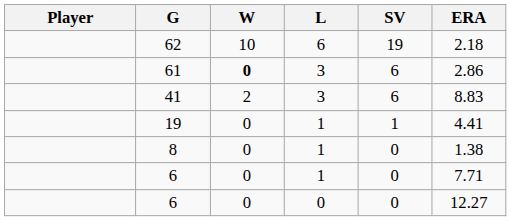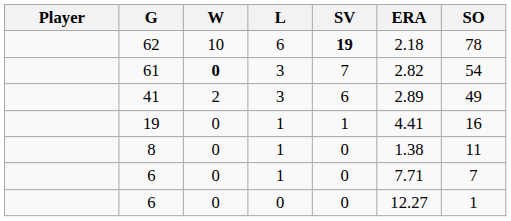+ column: SO | 78 | 54 | 49 | 16 | 11 | 7 | 1
62 | SV: normal -> bold
61 | SV: 6 -> 7
61 | ERA: 2.86 -> 2.82
41 | ERA: 8.83 -> 2.89
